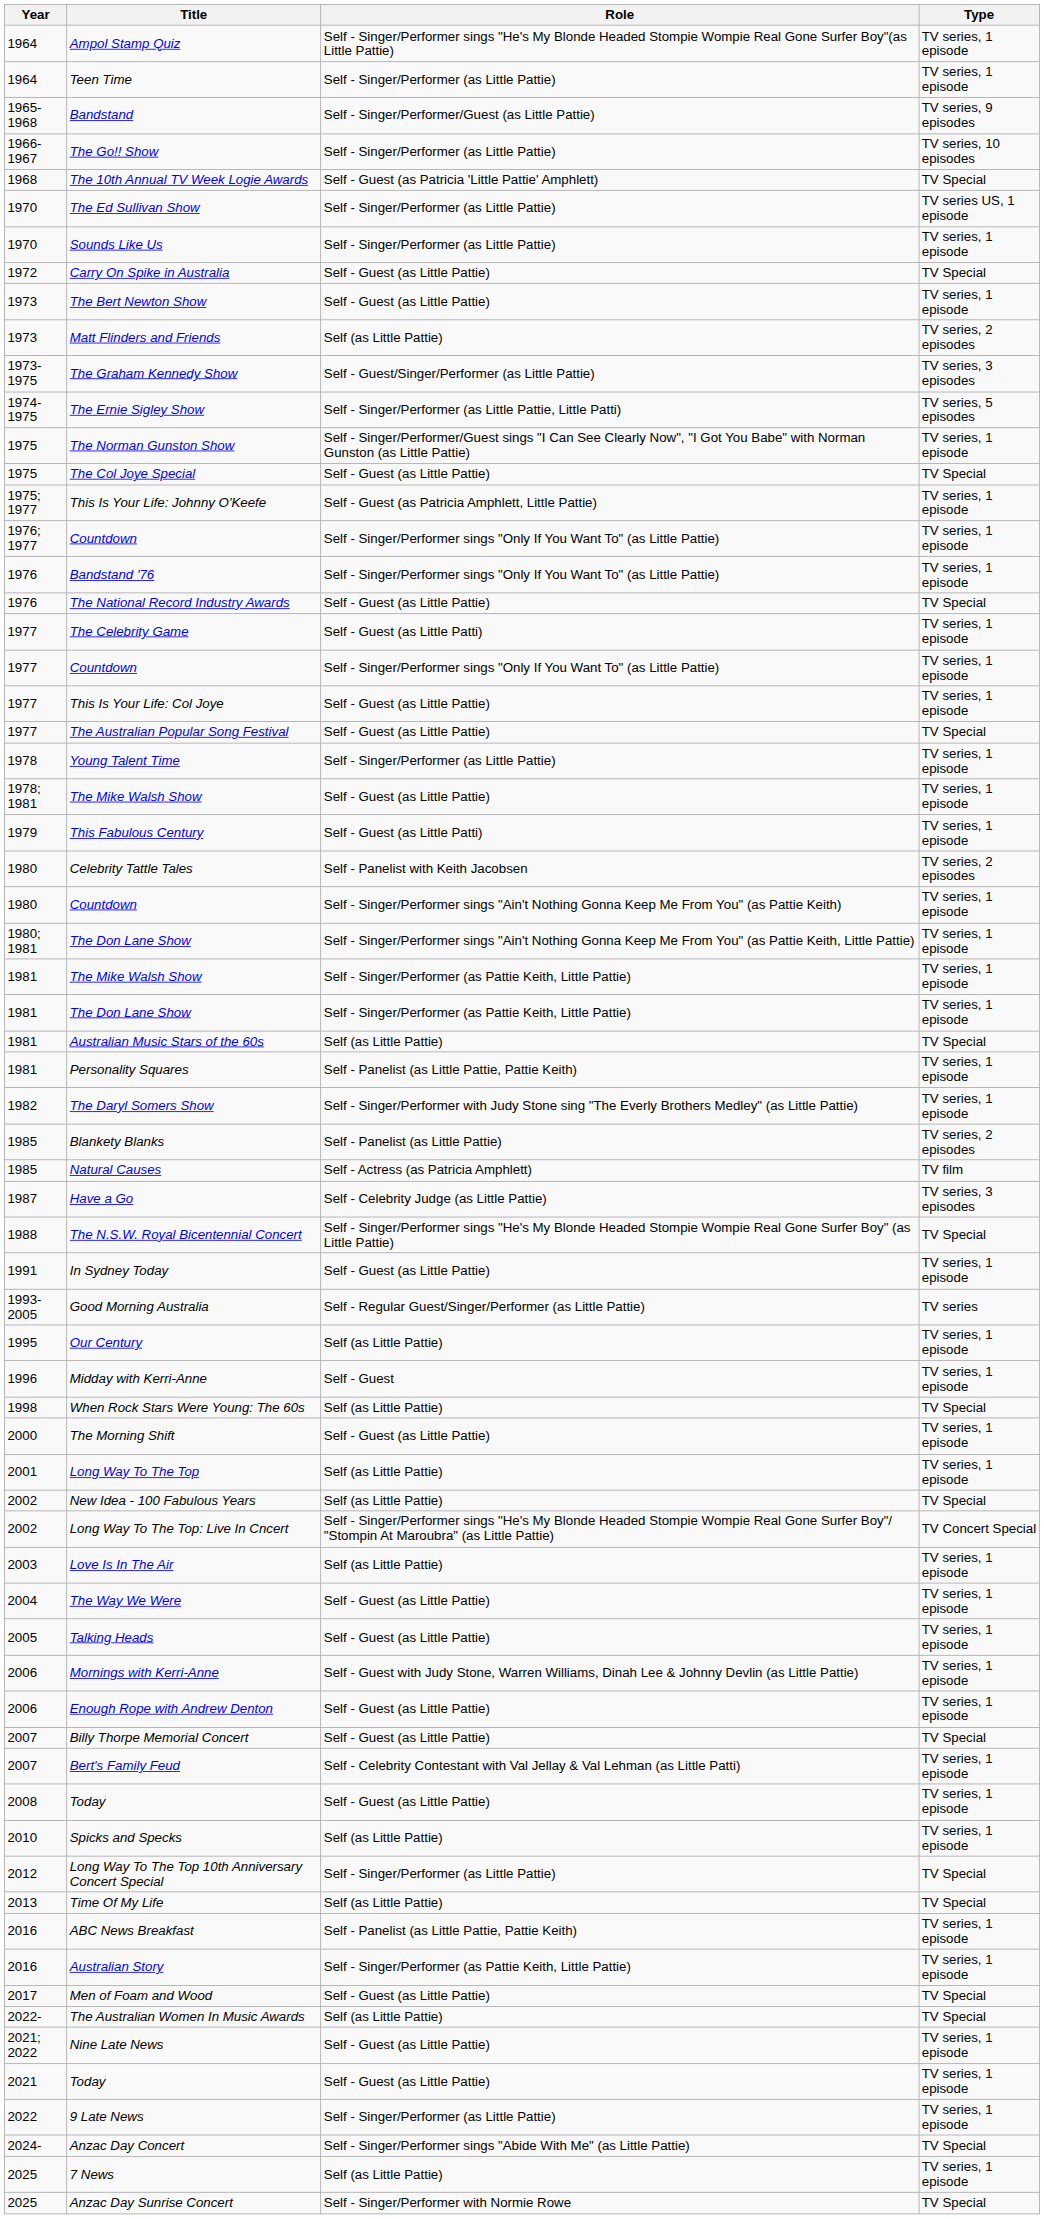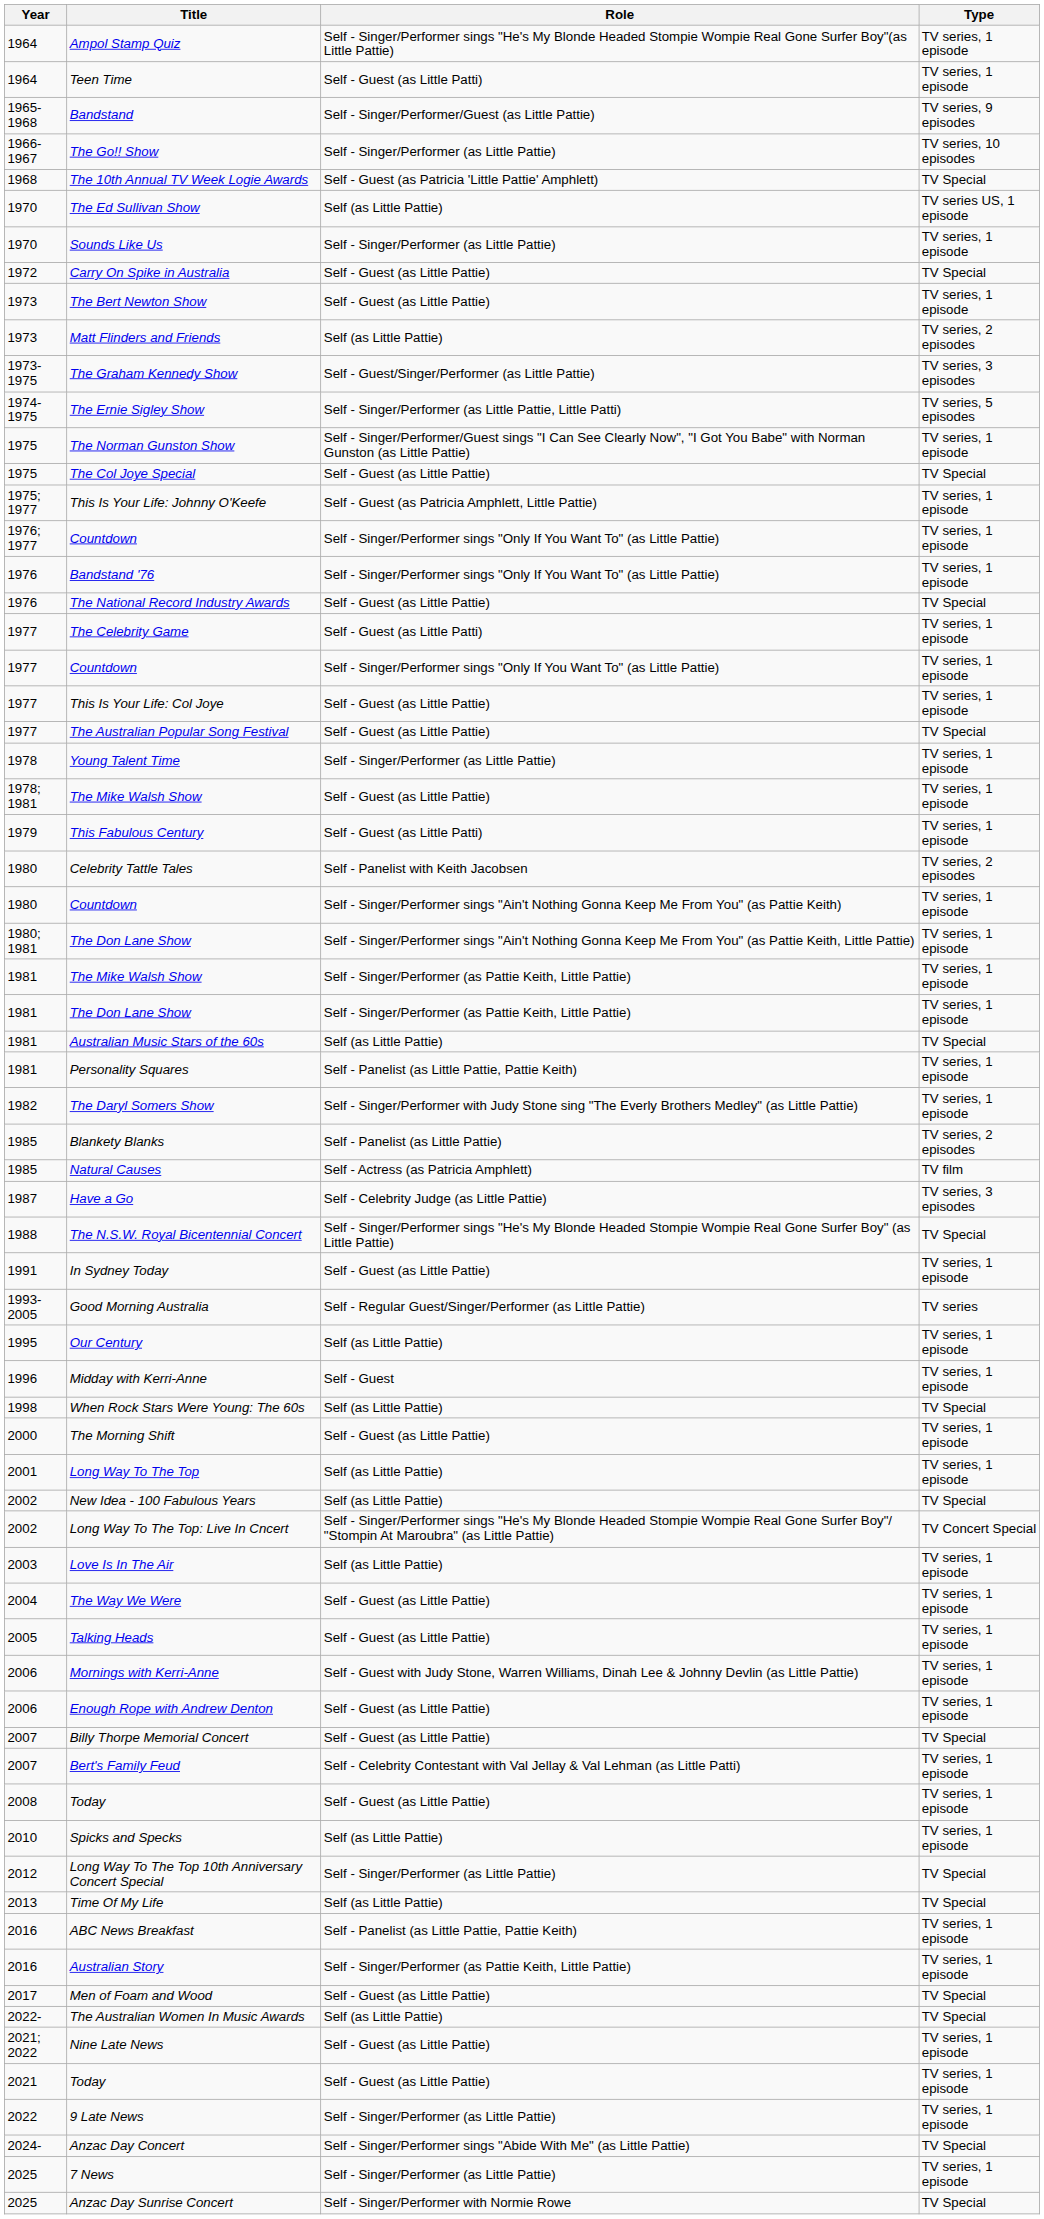Teen Time | Role: Self - Singer/Performer (as Little Pattie) -> Self - Guest (as Little Patti)
The Ed Sullivan Show | Role: Self - Singer/Performer (as Little Pattie) -> Self (as Little Pattie)
7 News | Role: Self (as Little Pattie) -> Self - Singer/Performer (as Little Pattie)
